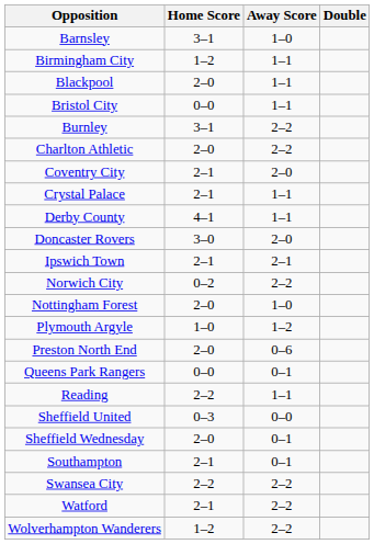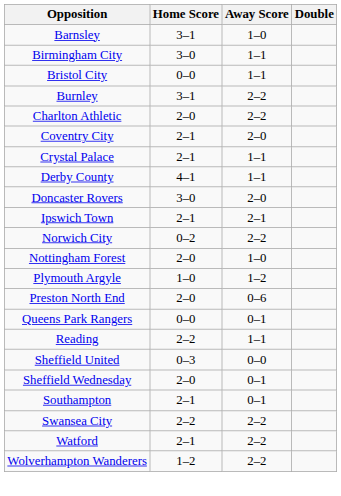Birmingham City | Home Score: 1–2 -> 3–0
- row: Blackpool | 2–0 | 1–1
